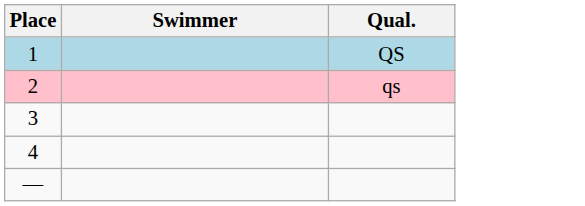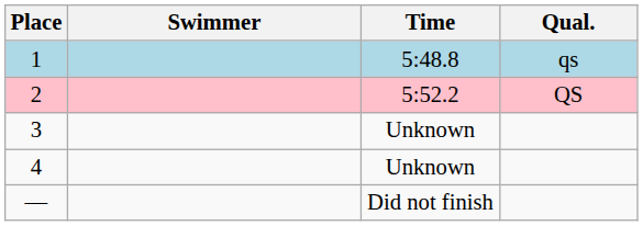+ column: Time | 5:48.8 | 5:52.2 | Unknown | Unknown | Did not finish
1 | Qual.: QS -> qs
2 | Qual.: qs -> QS
